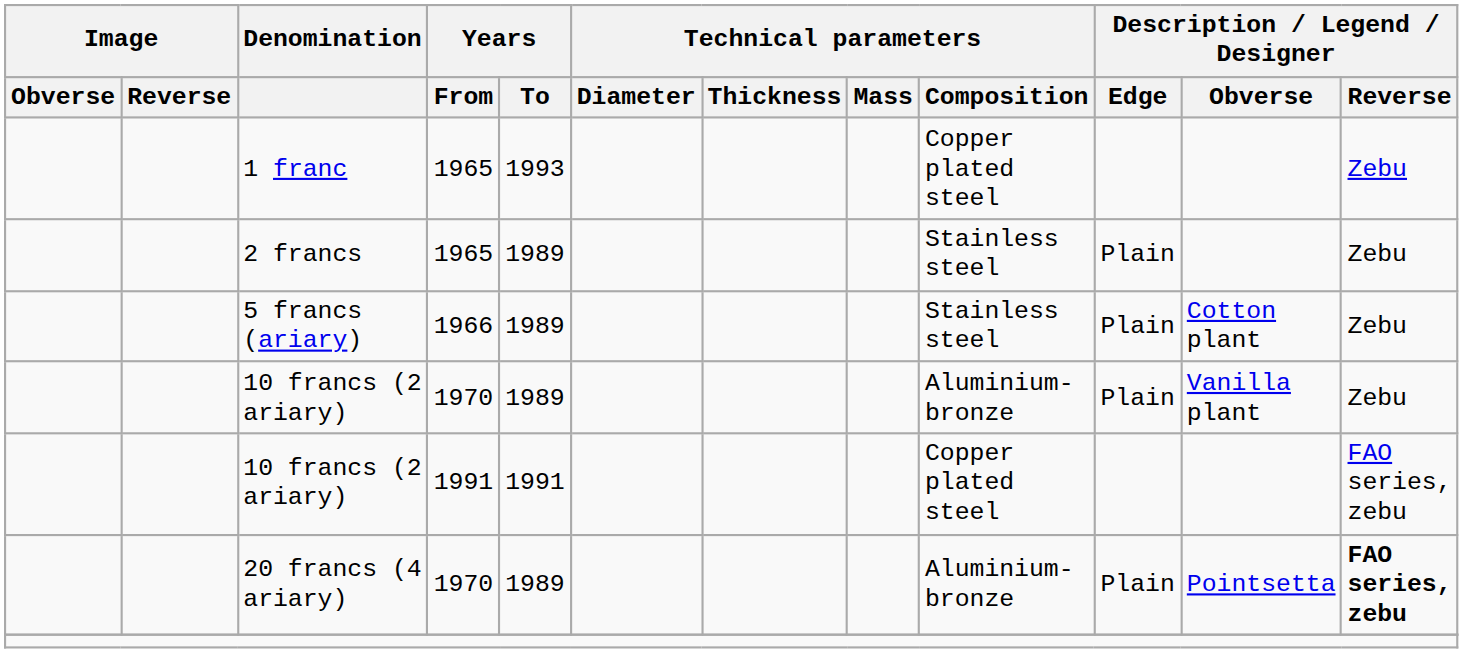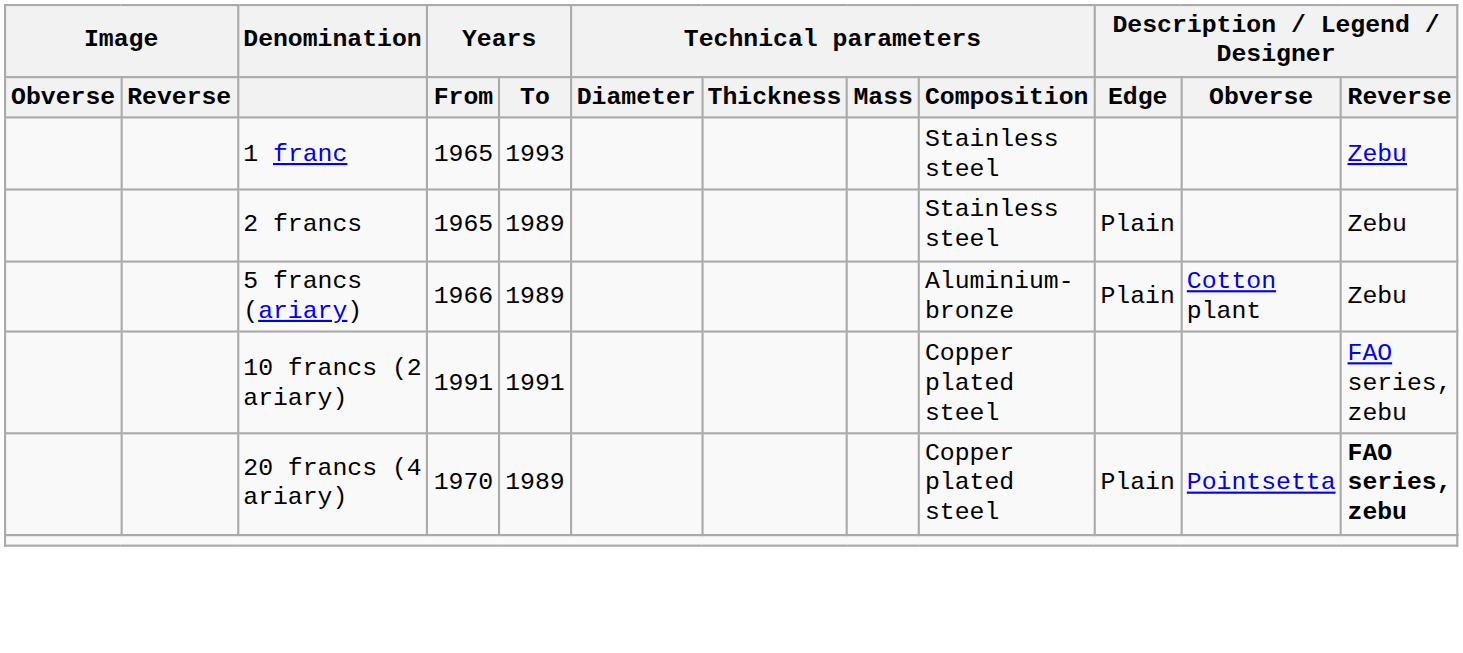1 franc | Technical parameters / Composition: Copper plated steel -> Stainless steel
5 francs (ariary) | Technical parameters / Composition: Stainless steel -> Aluminium-bronze
- row: 10 francs (2 ariary) | 1970 | 1989 | Aluminium-bronze | Plain | Vanilla plant | Zebu
20 francs (4 ariary) | Technical parameters / Composition: Aluminium-bronze -> Copper plated steel
